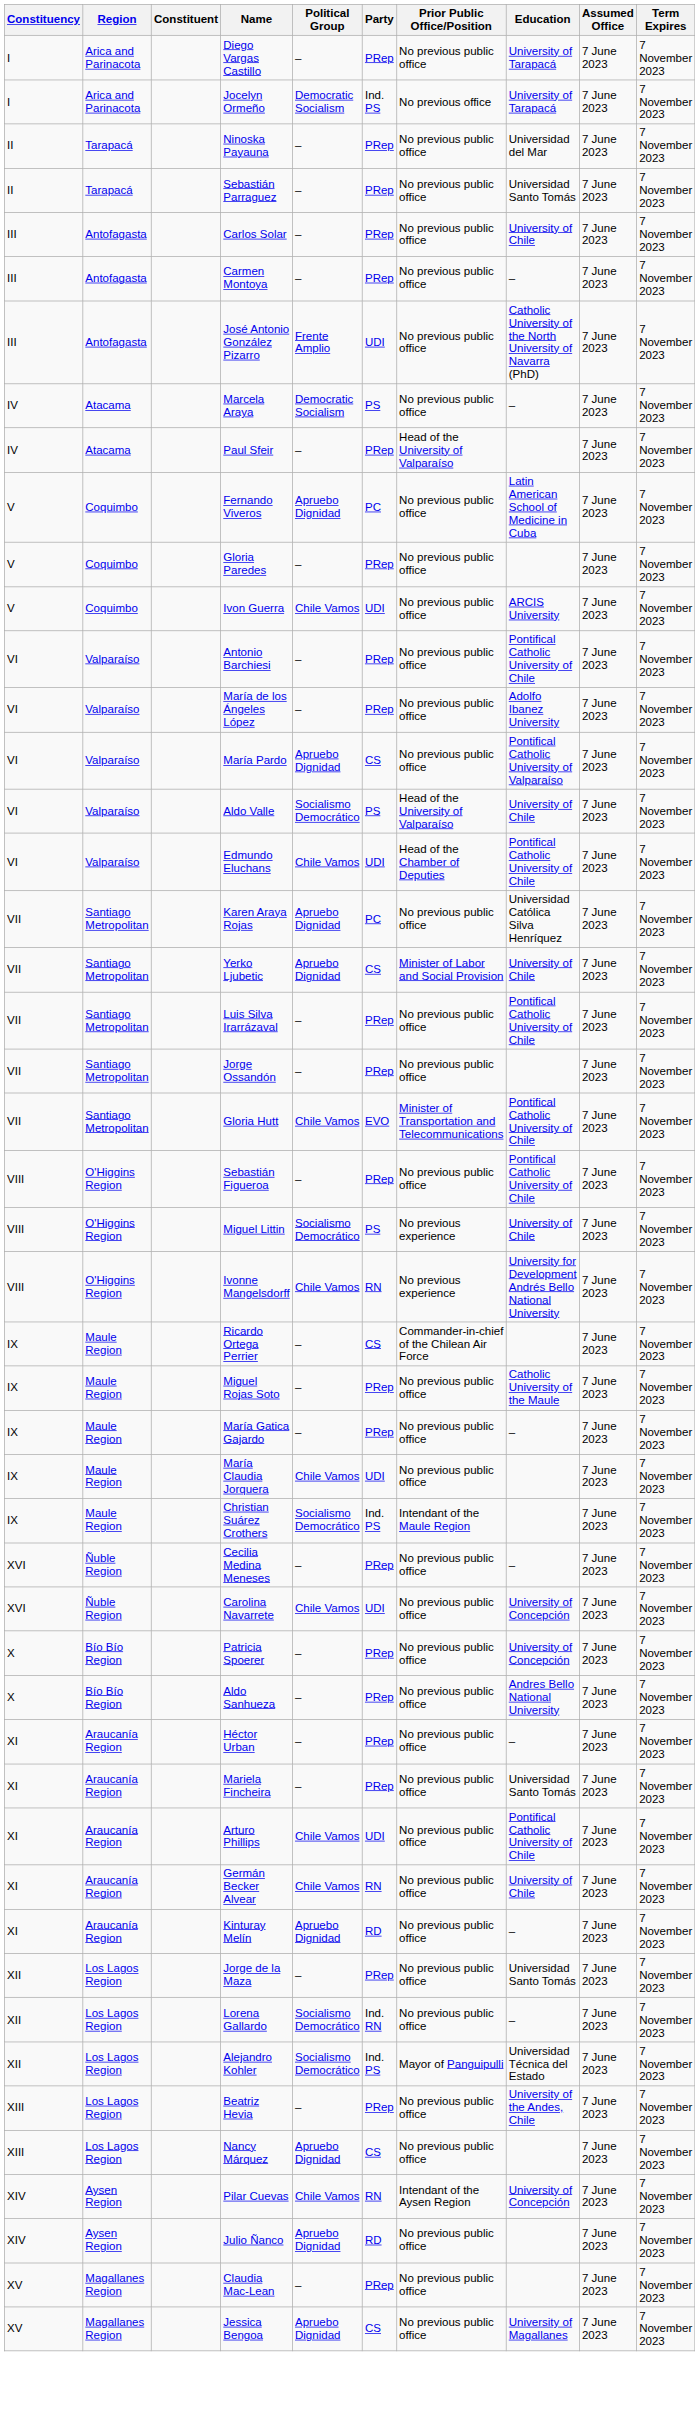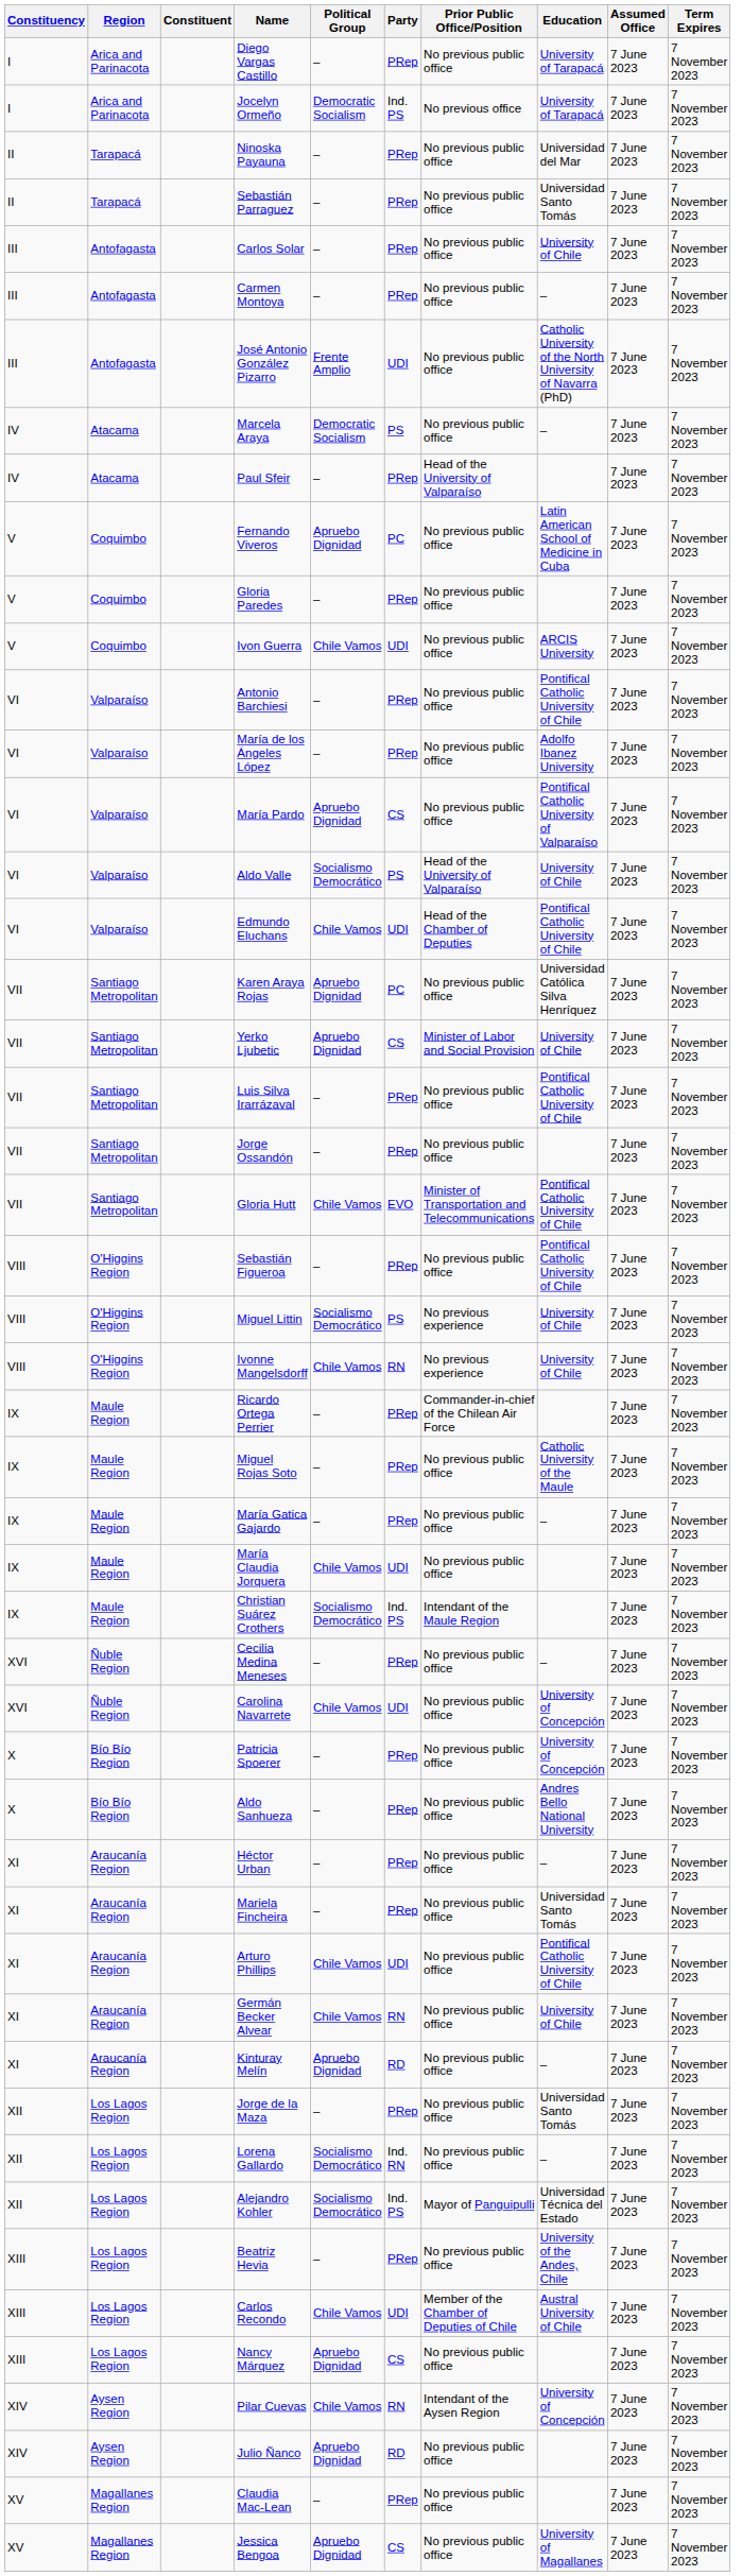Ivonne Mangelsdorff | Education: University for Development Andrés Bello National University -> University of Chile
Ricardo Ortega Perrier | Party: CS -> PRep
+ row: XIII | Los Lagos Region | Carlos Recondo | Chile Vamos | UDI | Member of the Chamber of Deputies of Chile | Austral University of Chile | 7 June 2023 | 7 November 2023
